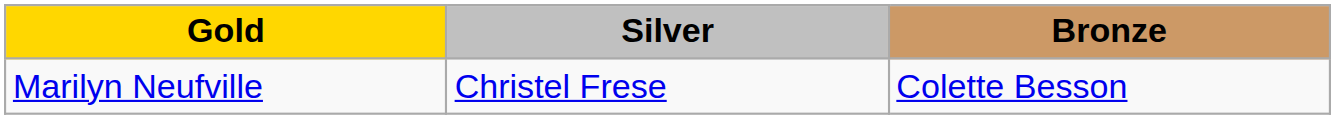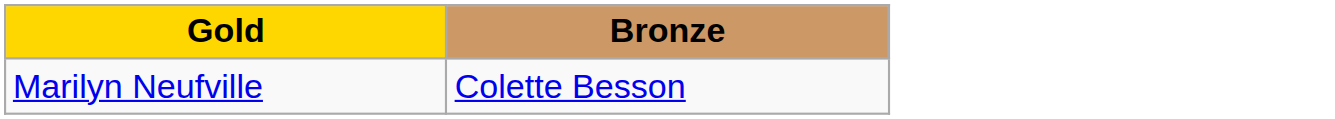- column: Silver | Christel Frese
